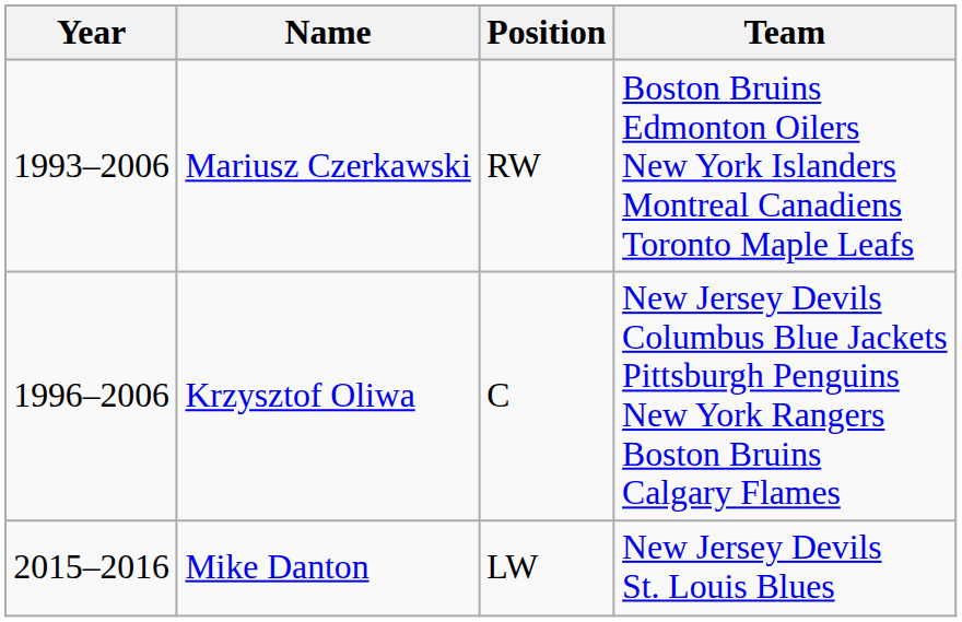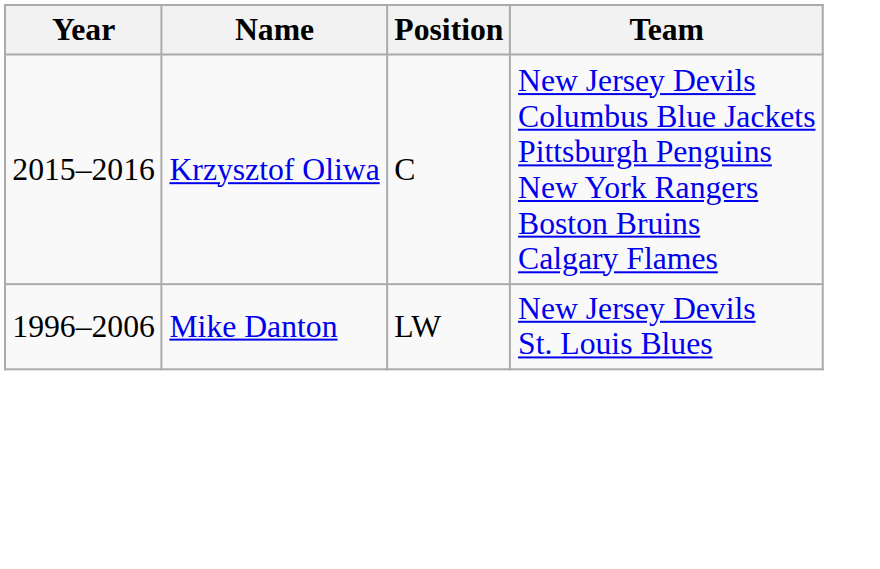- row: 1993–2006 | Mariusz Czerkawski | RW | Boston Bruins Edmonton Oilers New York Islanders Montreal Canadiens Toronto Maple Leafs
Krzysztof Oliwa | Year: 1996–2006 -> 2015–2016
Mike Danton | Year: 2015–2016 -> 1996–2006
